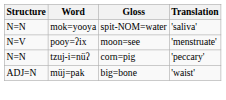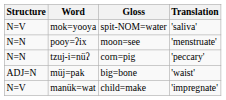mok=yooya | Structure: N=N -> N=V
pooy=ʔix | Structure: N=V -> N=N
+ row: N=V | manük=wat | child=make | 'impregnate'
